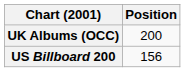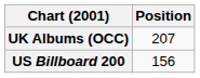UK Albums (OCC) | Position: 200 -> 207
